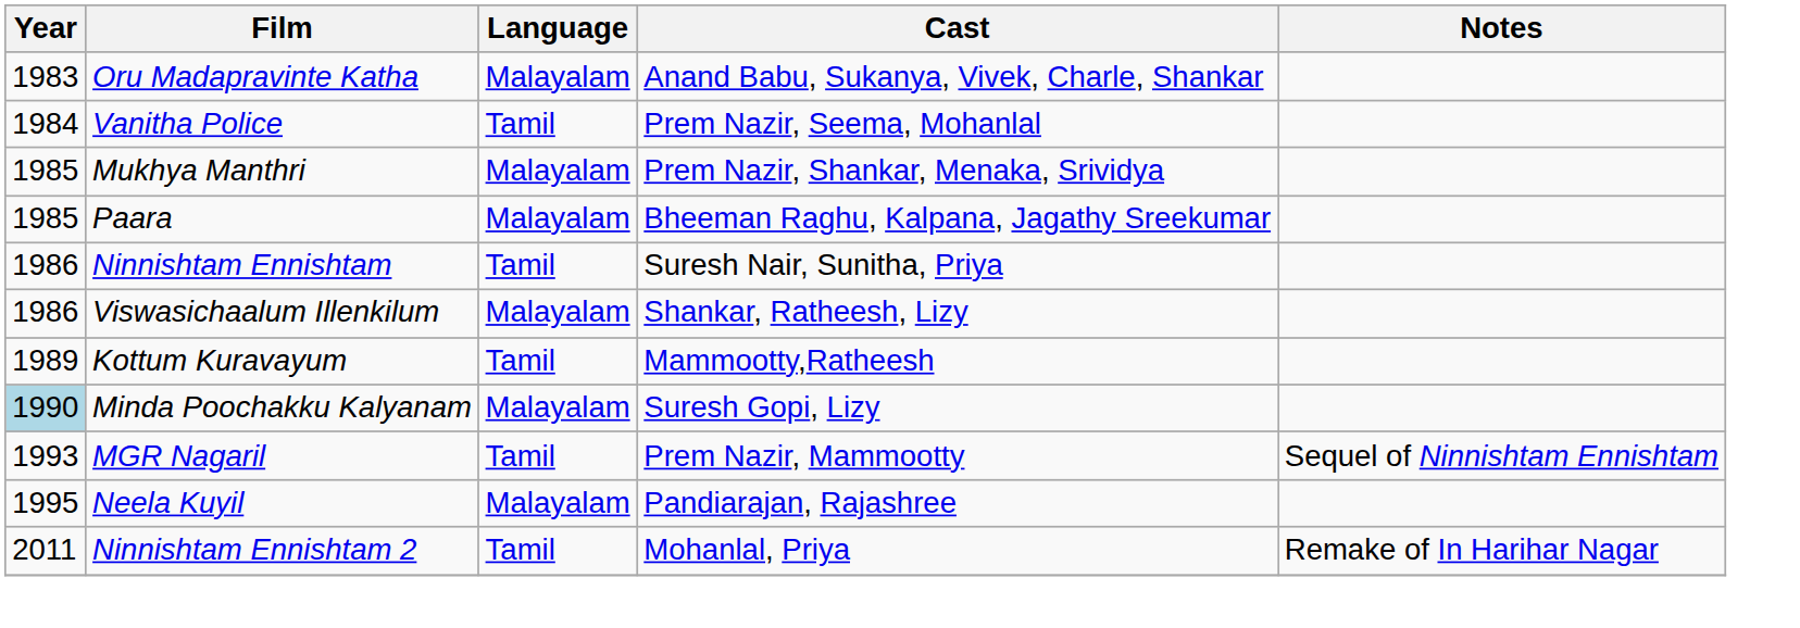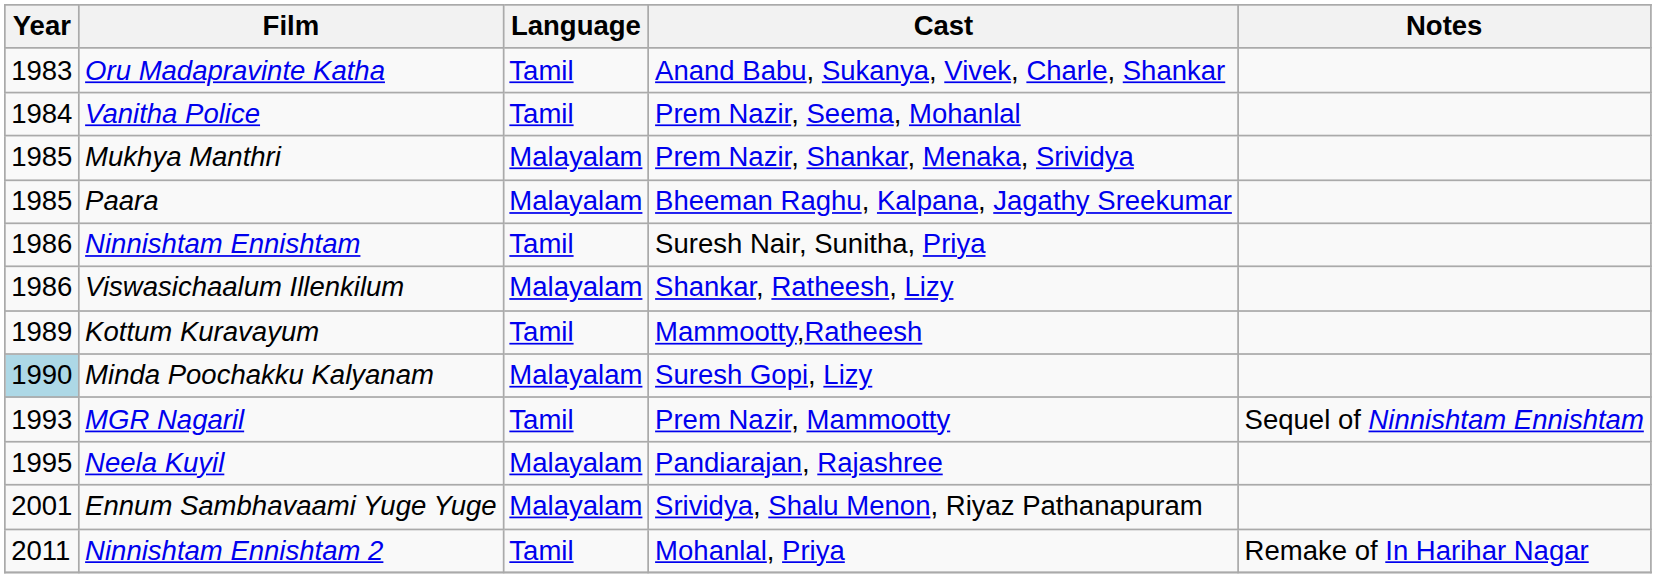Oru Madapravinte Katha | Language: Malayalam -> Tamil
+ row: 2001 | Ennum Sambhavaami Yuge Yuge | Malayalam | Srividya, Shalu Menon, Riyaz Pathanapuram
